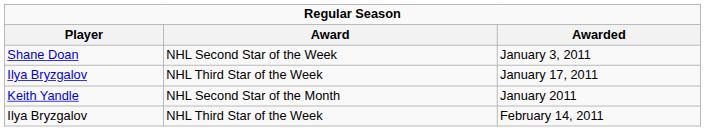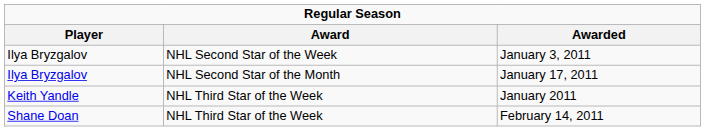January 3, 2011 | Player: Shane Doan -> Ilya Bryzgalov
January 17, 2011 | Award: NHL Third Star of the Week -> NHL Second Star of the Month
January 2011 | Award: NHL Second Star of the Month -> NHL Third Star of the Week
February 14, 2011 | Player: Ilya Bryzgalov -> Shane Doan
